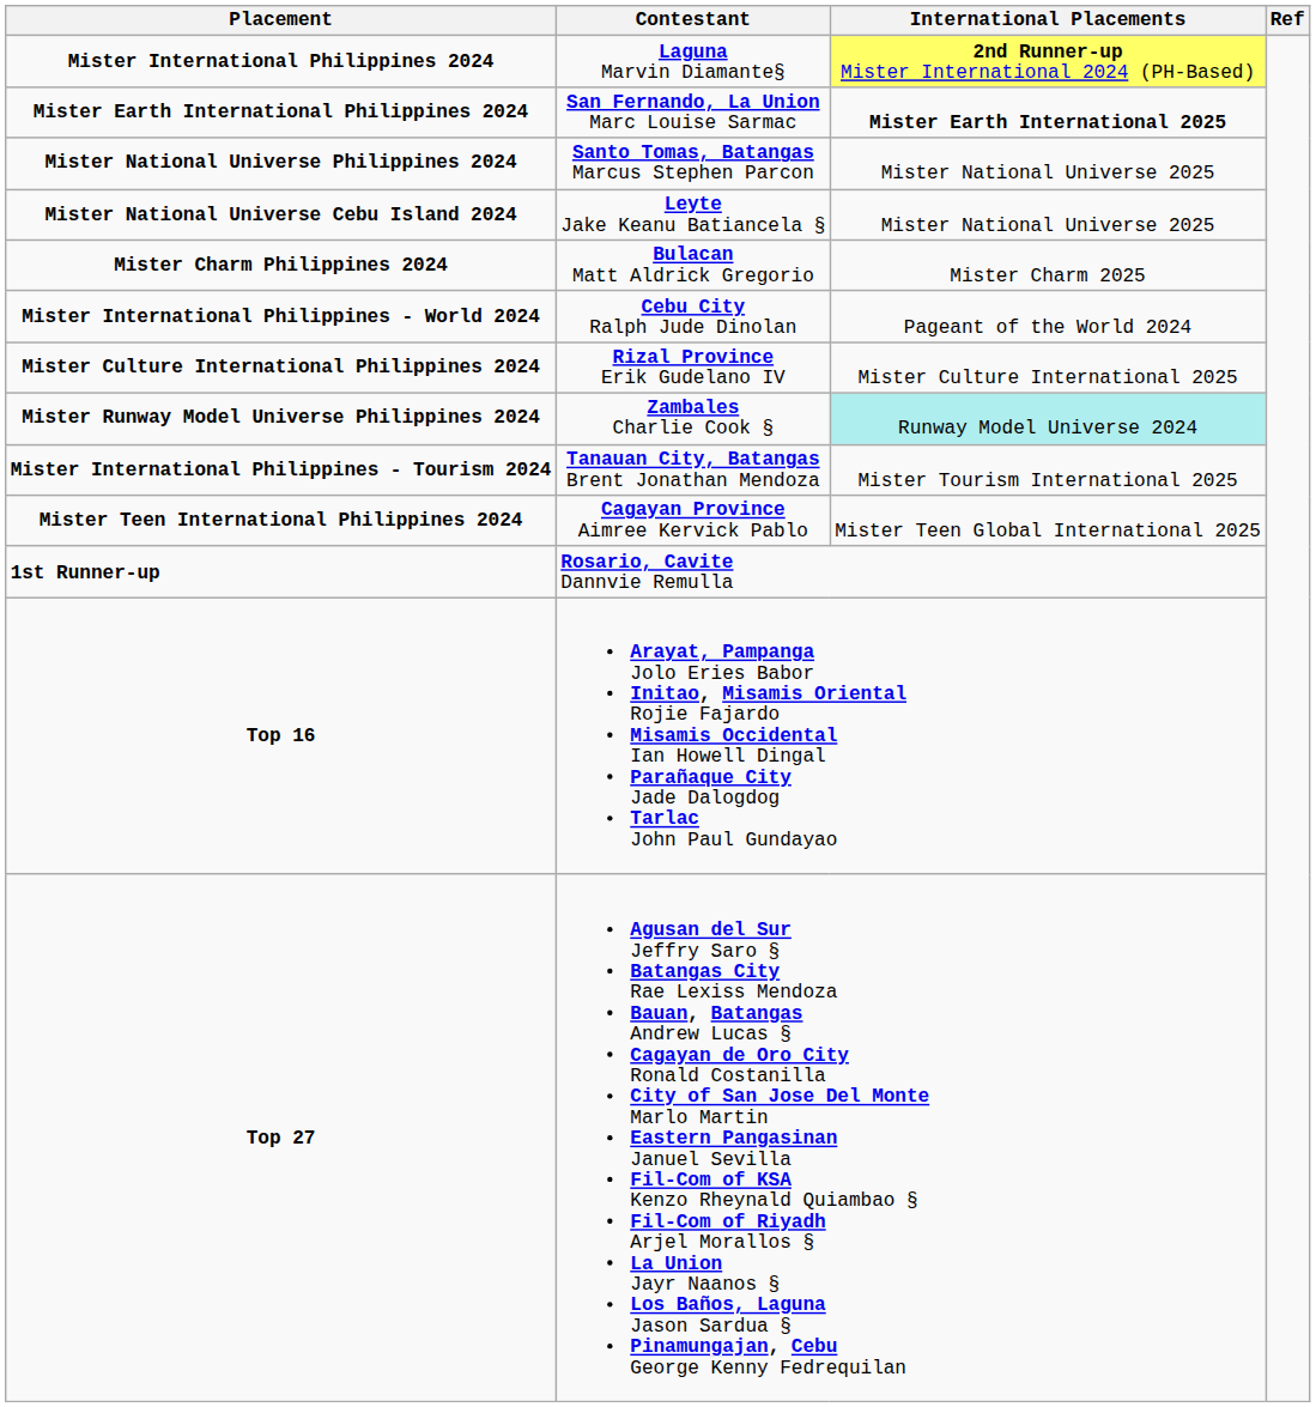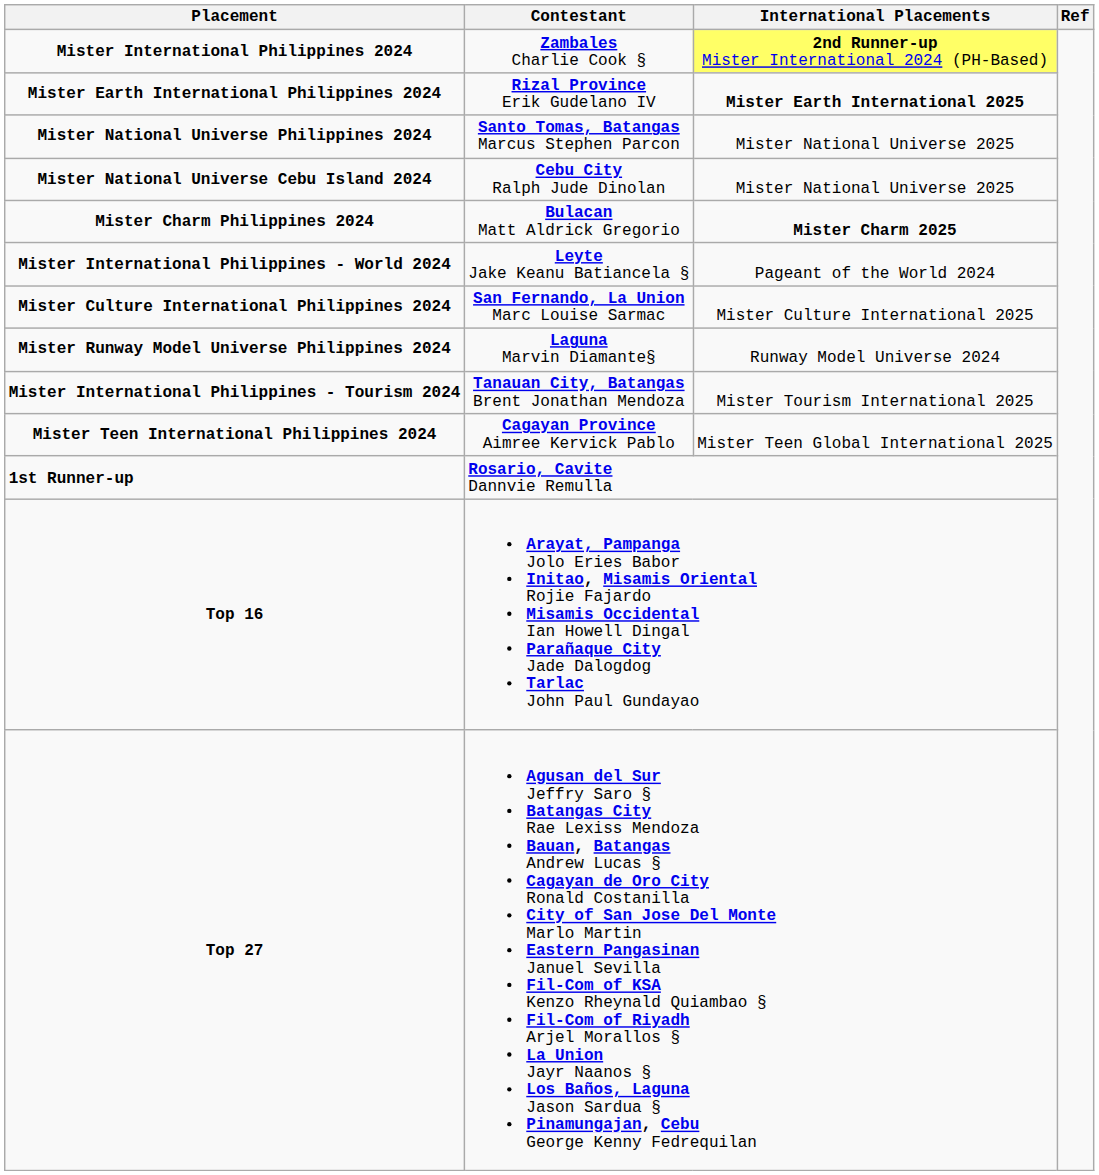Mister International Philippines 2024 | Contestant: Laguna Marvin Diamante§ -> Zambales Charlie Cook §
Mister Earth International Philippines 2024 | Contestant: San Fernando, La Union Marc Louise Sarmac -> Rizal Province Erik Gudelano IV
Mister National Universe Cebu Island 2024 | Contestant: Leyte Jake Keanu Batiancela § -> Cebu City Ralph Jude Dinolan
Mister Charm Philippines 2024 | International Placements: normal -> bold
Mister International Philippines - World 2024 | Contestant: Cebu City Ralph Jude Dinolan -> Leyte Jake Keanu Batiancela §
Mister Culture International Philippines 2024 | Contestant: Rizal Province Erik Gudelano IV -> San Fernando, La Union Marc Louise Sarmac
Mister Runway Model Universe Philippines 2024 | Contestant: Zambales Charlie Cook § -> Laguna Marvin Diamante§
Mister Runway Model Universe Philippines 2024 | International Placements: paleturquoise background -> no background
